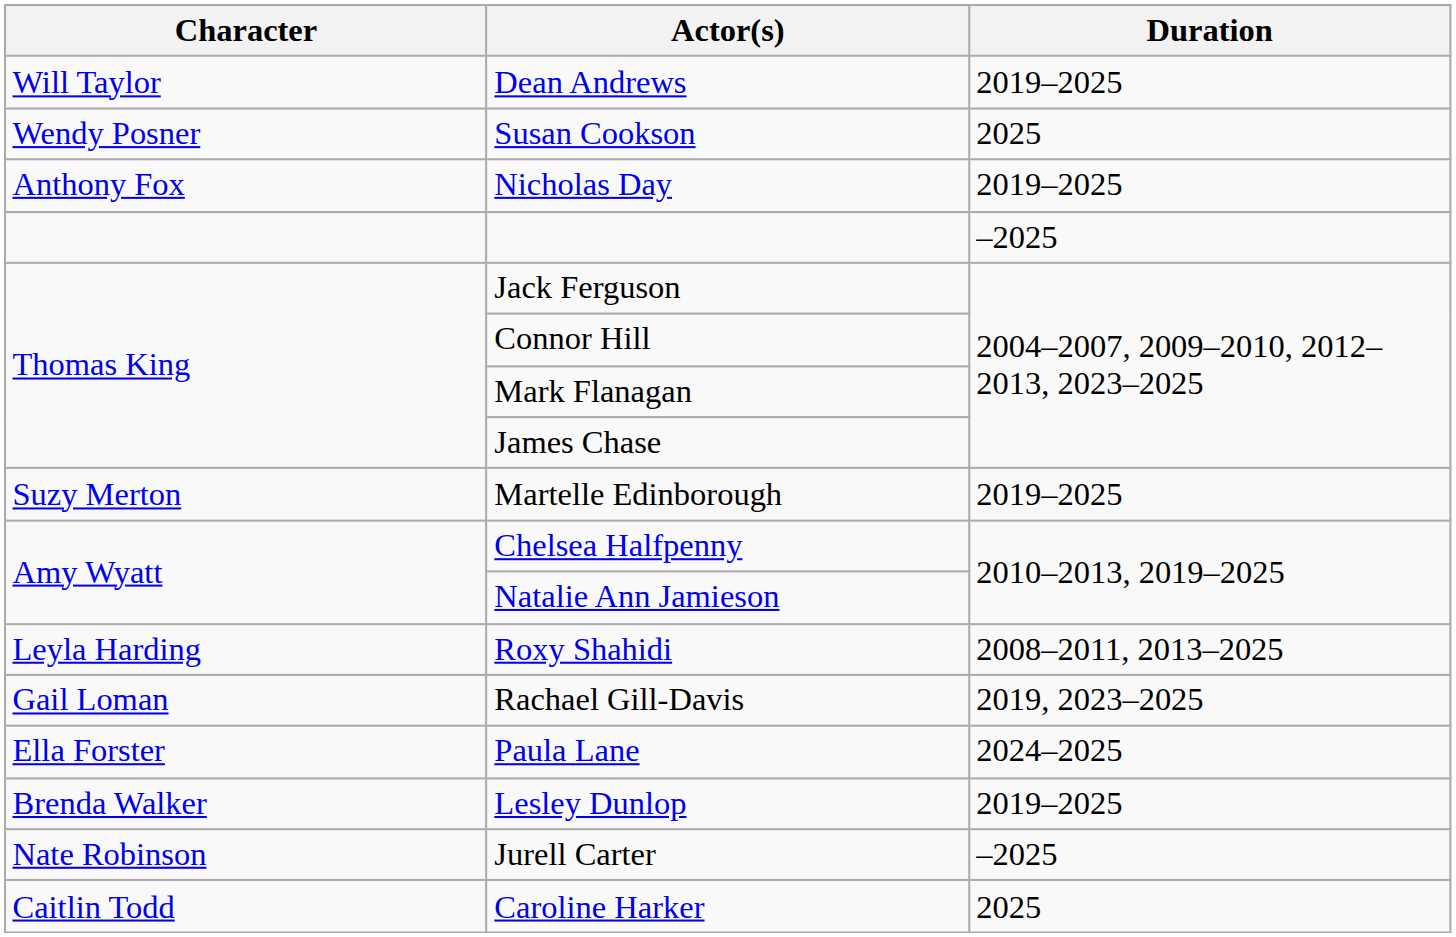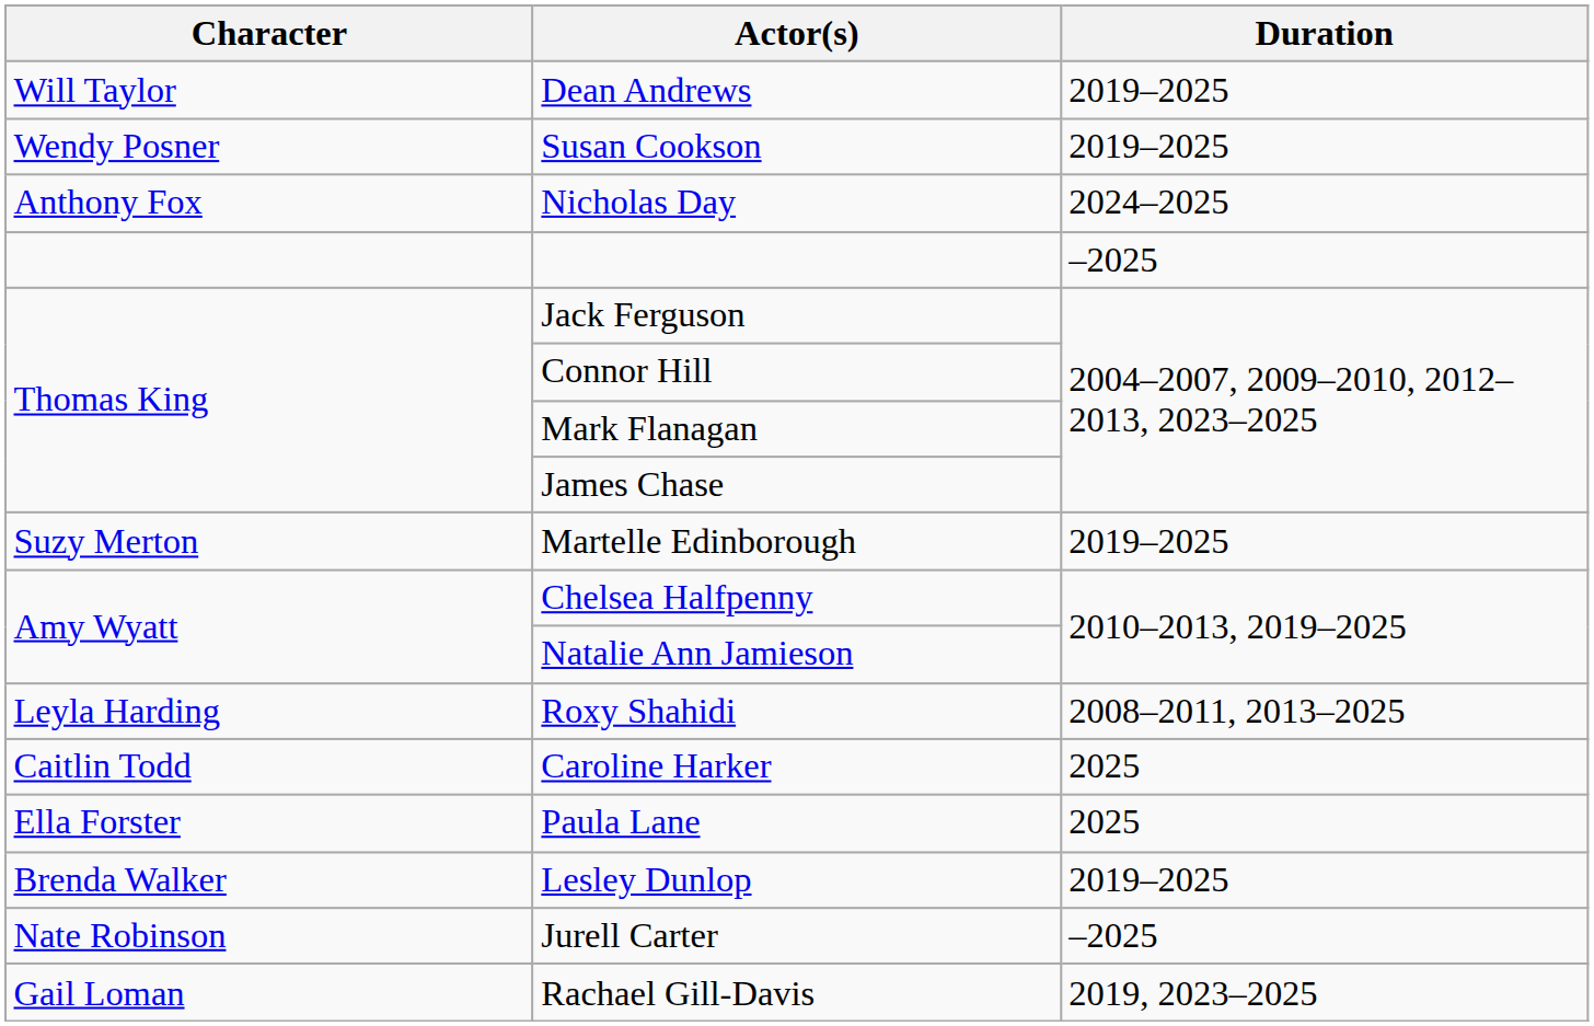Susan Cookson | Duration: 2025 -> 2019–2025
Nicholas Day | Duration: 2019–2025 -> 2024–2025
rows swapped: Caroline Harker <-> Rachael Gill-Davis
Paula Lane | Duration: 2024–2025 -> 2025
